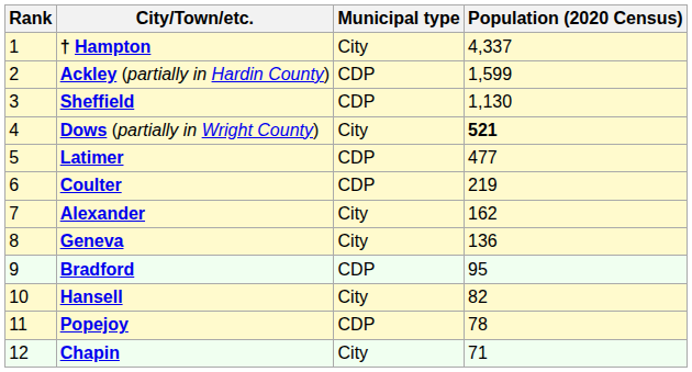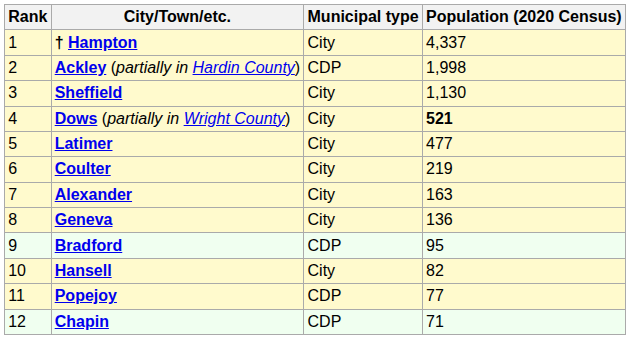Ackley (partially in Hardin County) | Population (2020 Census): 1,599 -> 1,998
Sheffield | Municipal type: CDP -> City
Latimer | Municipal type: CDP -> City
Coulter | Municipal type: CDP -> City
Alexander | Population (2020 Census): 162 -> 163
Popejoy | Population (2020 Census): 78 -> 77
Chapin | Municipal type: City -> CDP
